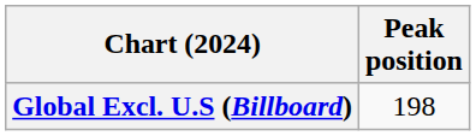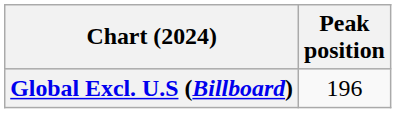Global Excl. U.S (Billboard) | Peak position: 198 -> 196
